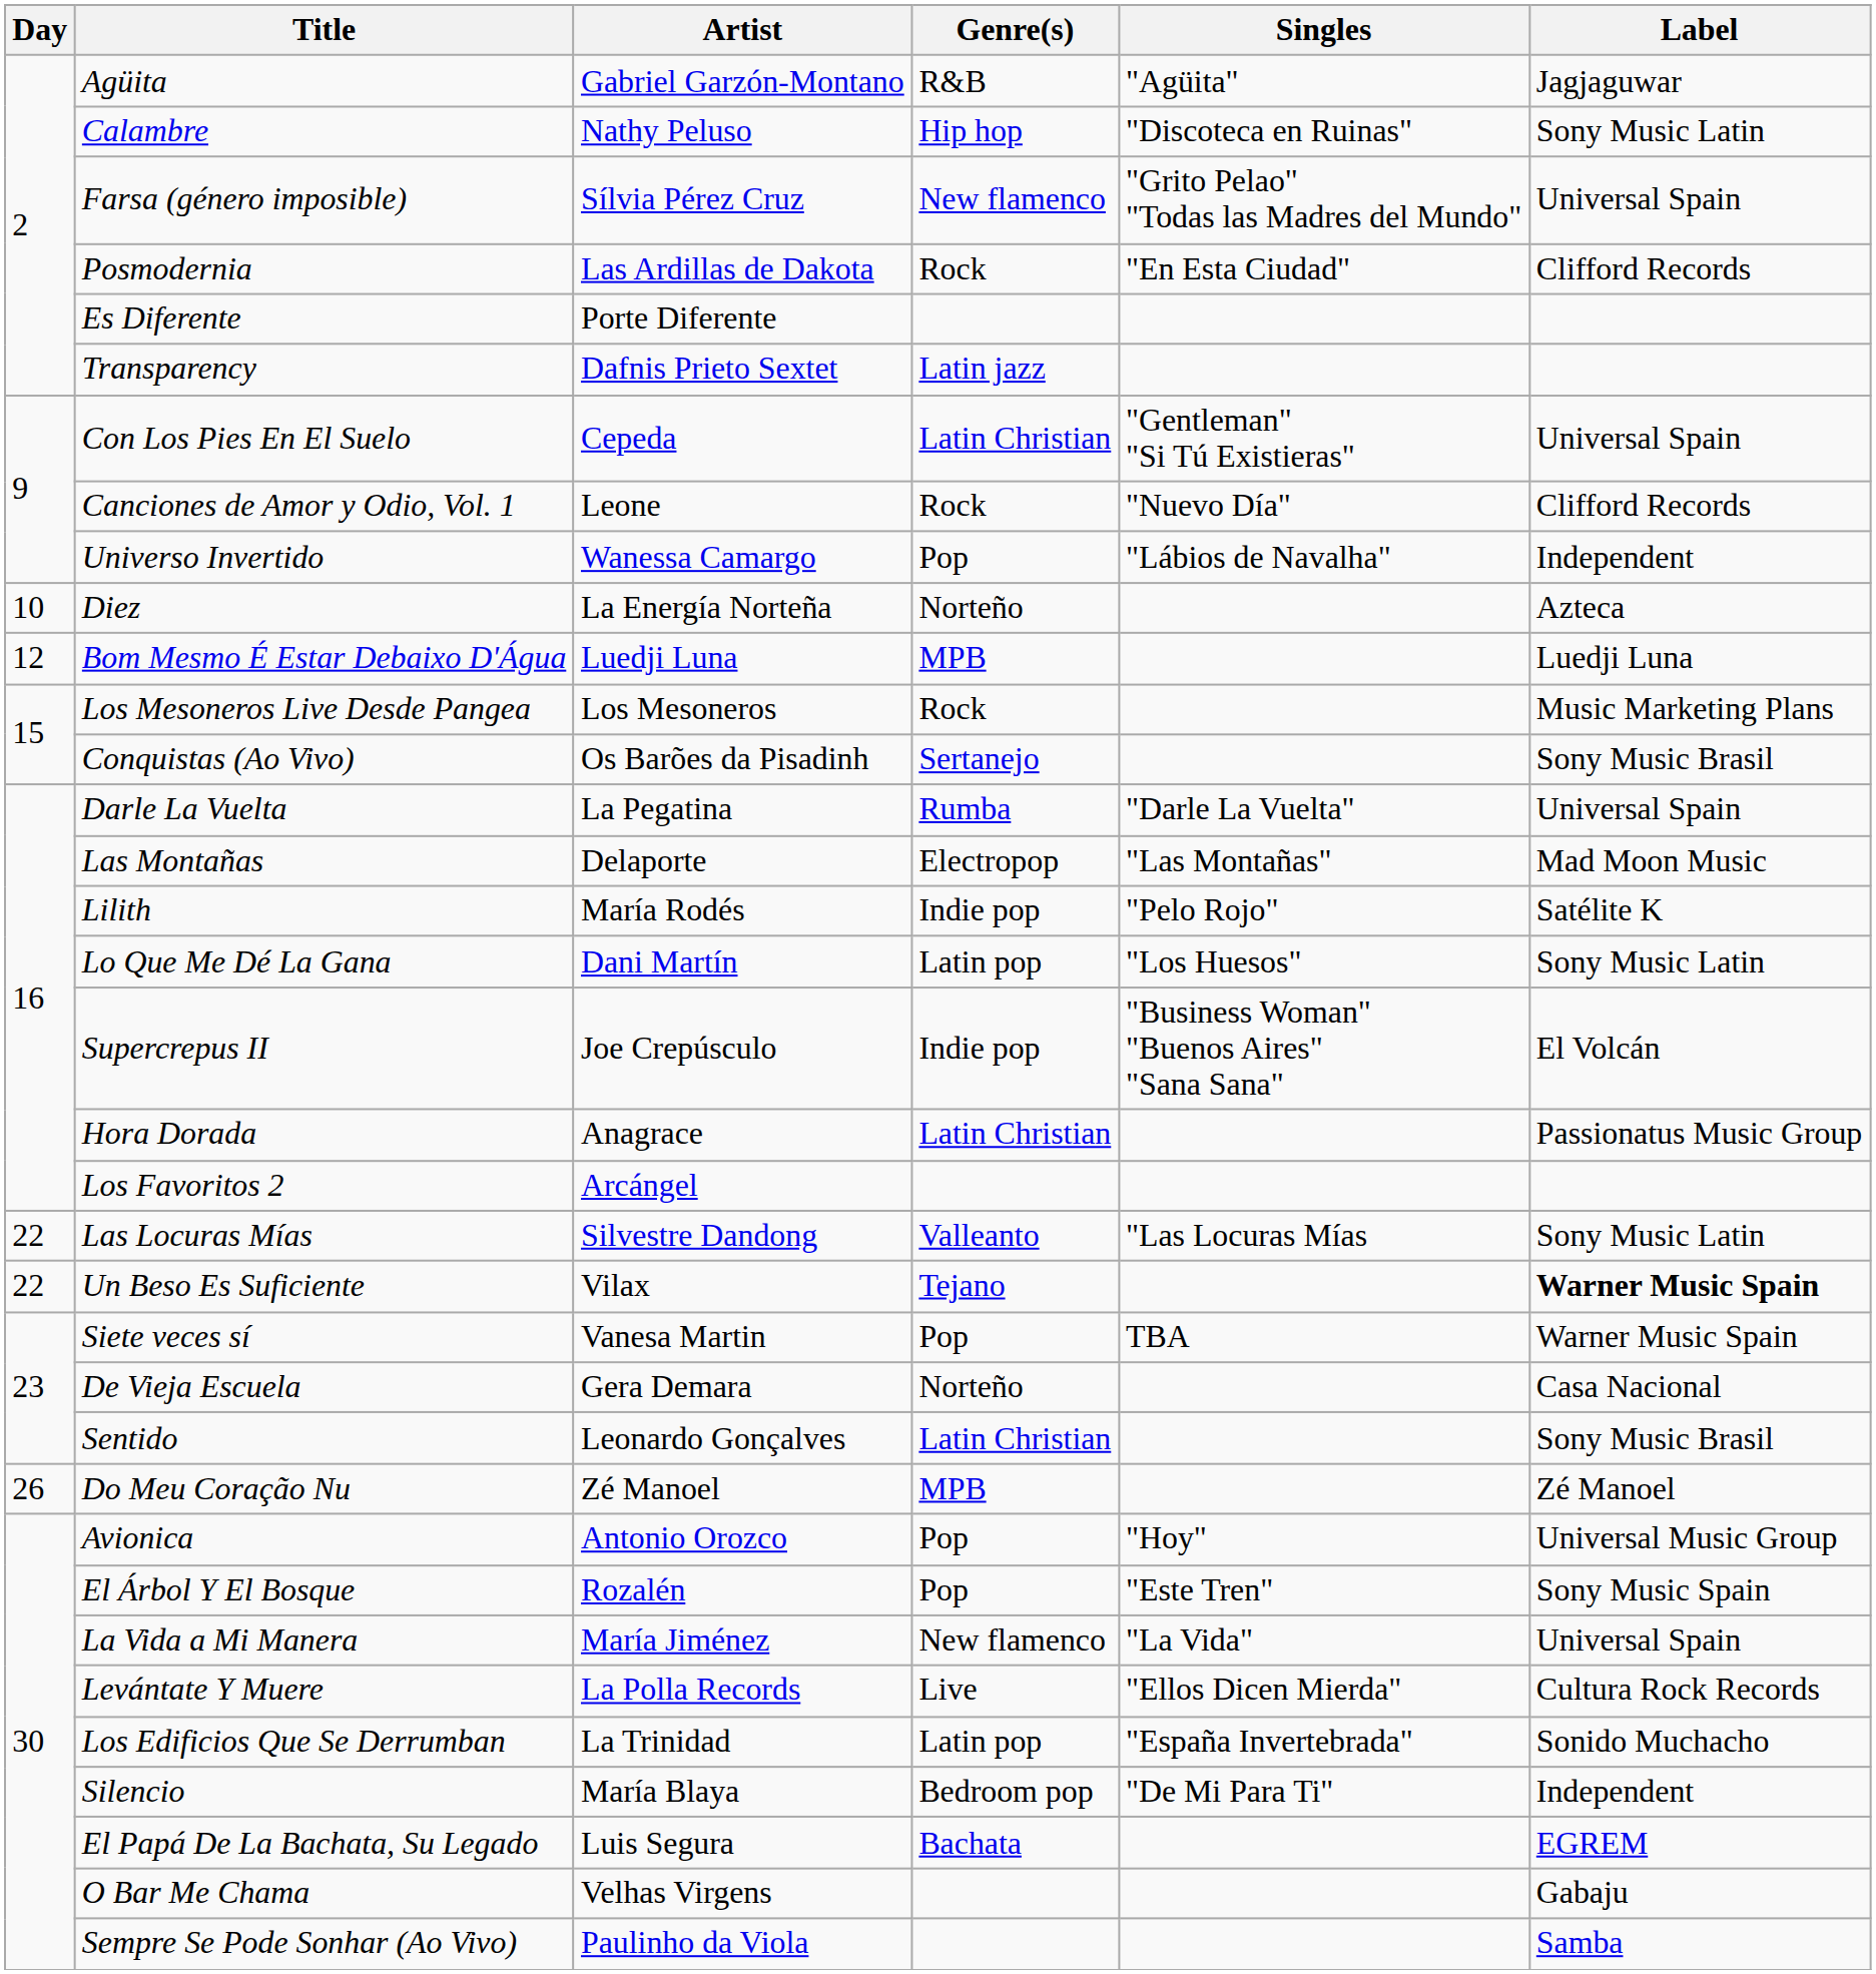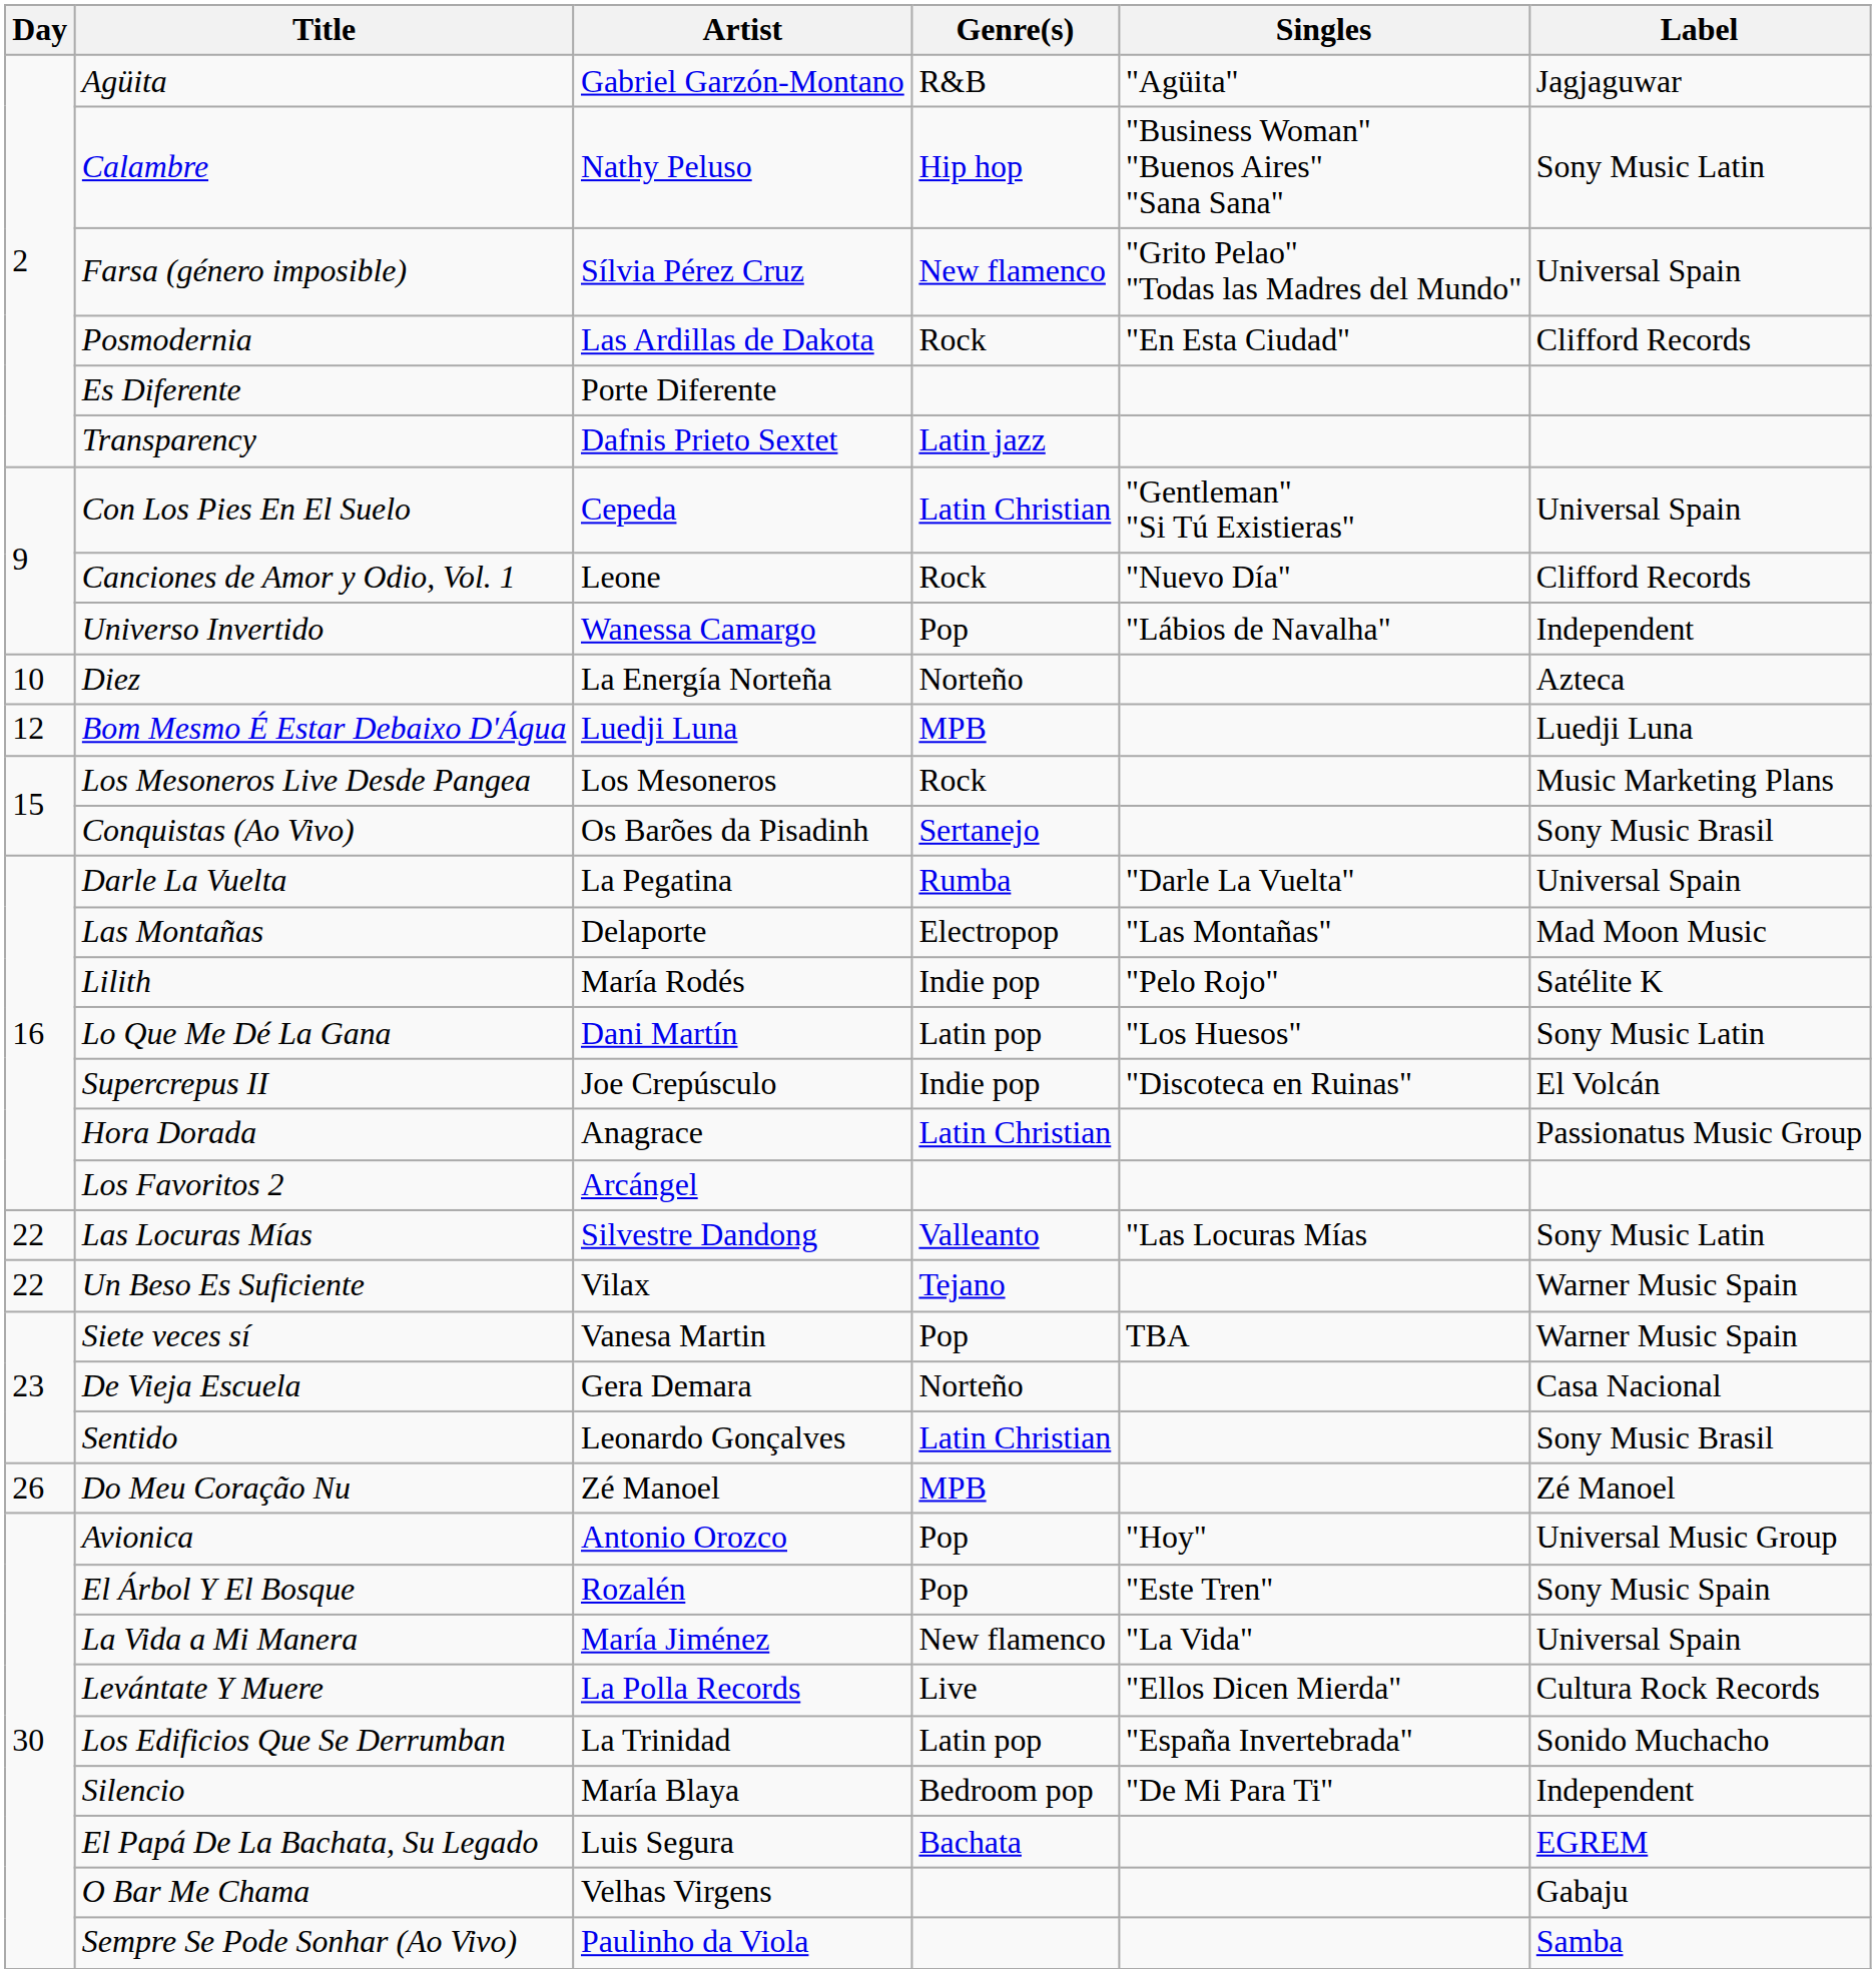Calambre | Singles: "Discoteca en Ruinas" -> "Business Woman" "Buenos Aires" "Sana Sana"
Supercrepus II | Singles: "Business Woman" "Buenos Aires" "Sana Sana" -> "Discoteca en Ruinas"
Un Beso Es Suficiente | Label: bold -> normal
